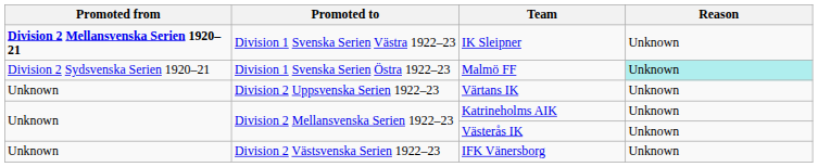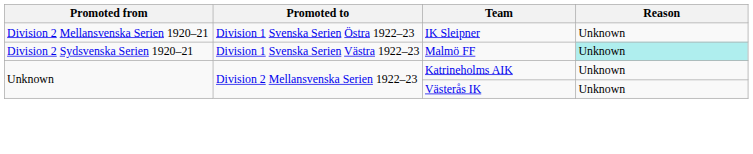IK Sleipner | Promoted from: bold -> normal
IK Sleipner | Promoted to: Division 1 Svenska Serien Västra 1922–23 -> Division 1 Svenska Serien Östra 1922–23
Malmö FF | Promoted to: Division 1 Svenska Serien Östra 1922–23 -> Division 1 Svenska Serien Västra 1922–23
- row: Unknown | Division 2 Uppsvenska Serien 1922–23 | Värtans IK | Unknown
- row: Unknown | Division 2 Västsvenska Serien 1922–23 | IFK Vänersborg | Unknown
